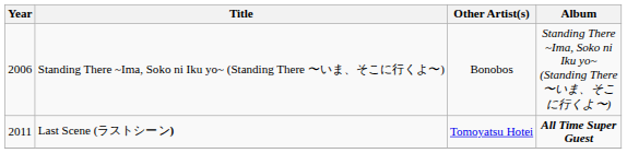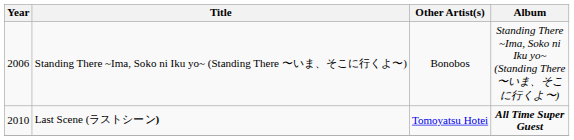Last Scene (ラストシーン) | Year: 2011 -> 2010
